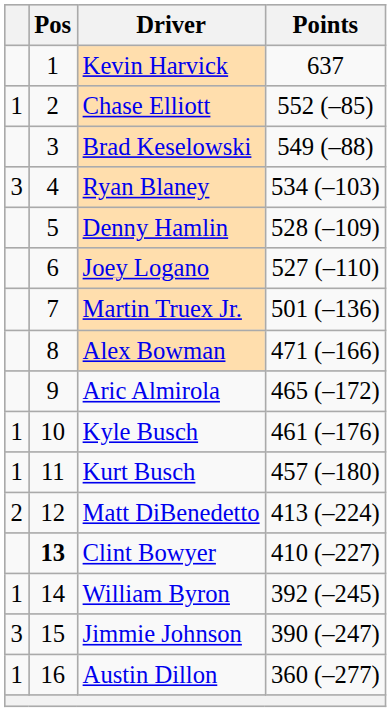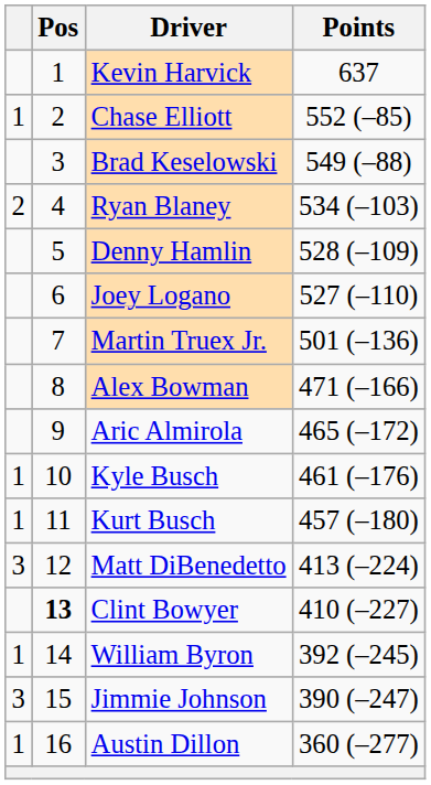Ryan Blaney | column 1: 3 -> 2
Matt DiBenedetto | column 1: 2 -> 3
